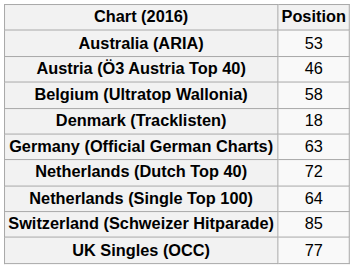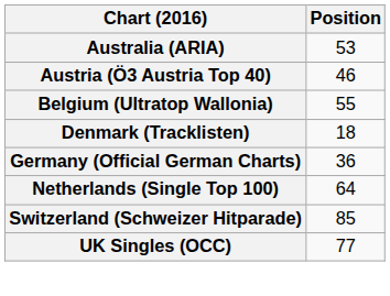Belgium (Ultratop Wallonia) | Position: 58 -> 55
Germany (Official German Charts) | Position: 63 -> 36
- row: Netherlands (Dutch Top 40) | 72
